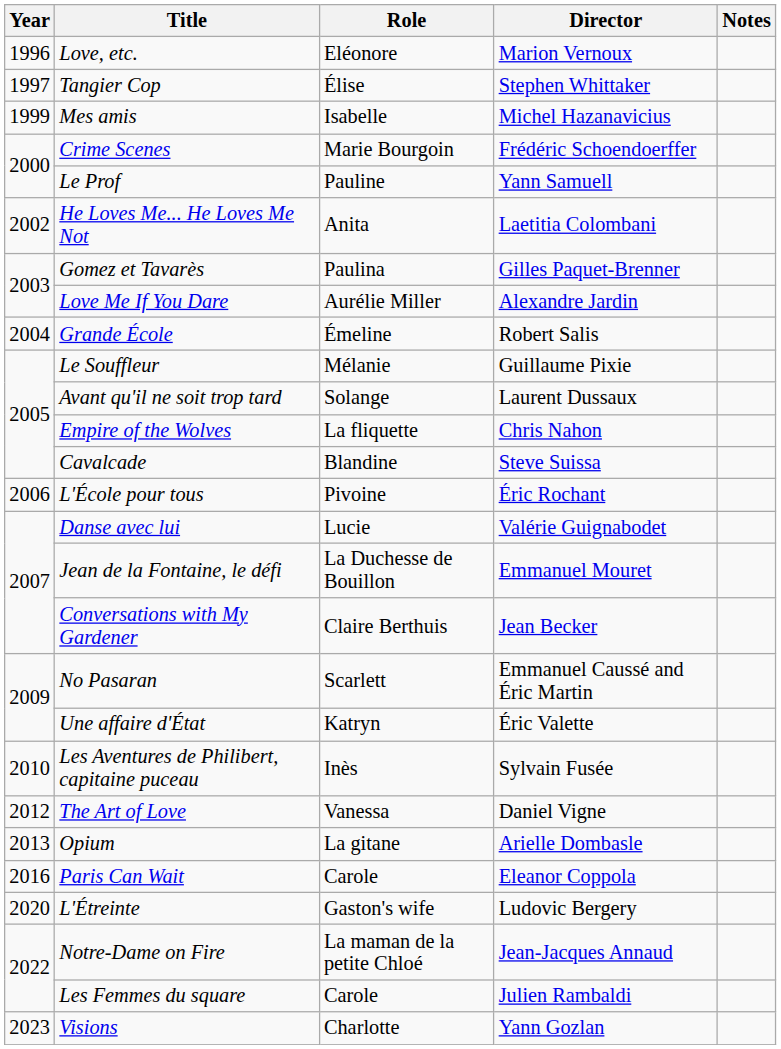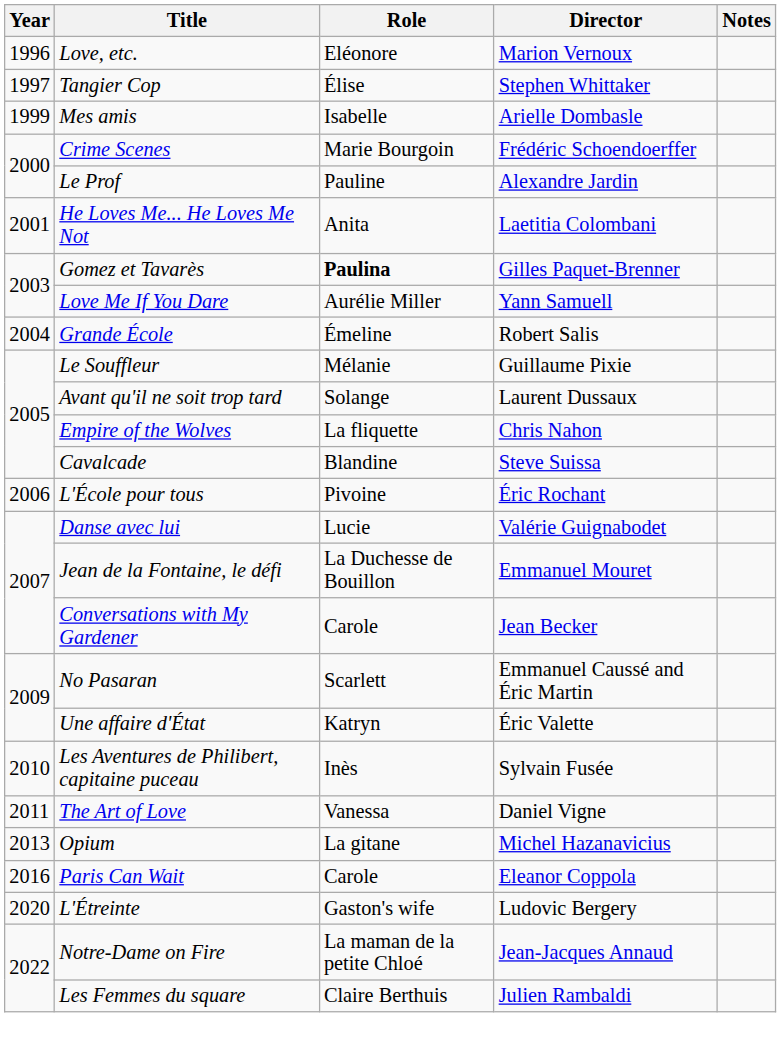Mes amis | Director: Michel Hazanavicius -> Arielle Dombasle
Le Prof | Director: Yann Samuell -> Alexandre Jardin
He Loves Me... He Loves Me Not | Year: 2002 -> 2001
Gomez et Tavarès | Role: normal -> bold
Love Me If You Dare | Director: Alexandre Jardin -> Yann Samuell
Conversations with My Gardener | Role: Claire Berthuis -> Carole
The Art of Love | Year: 2012 -> 2011
Opium | Director: Arielle Dombasle -> Michel Hazanavicius
Les Femmes du square | Role: Carole -> Claire Berthuis
- row: 2023 | Visions | Charlotte | Yann Gozlan
